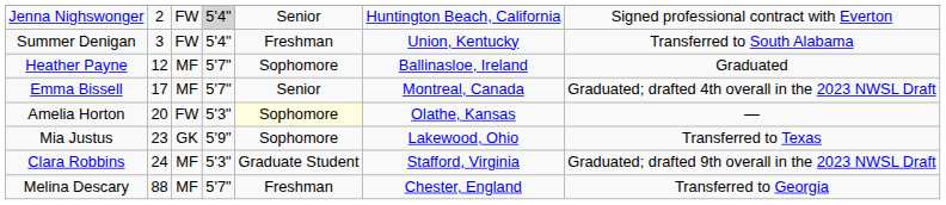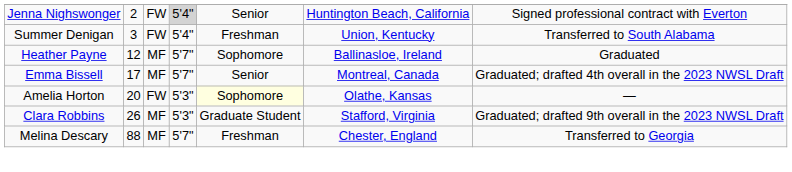- row: Mia Justus | 23 | GK | 5'9" | Sophomore | Lakewood, Ohio | Transferred to Texas
Clara Robbins | column 2: 24 -> 26
